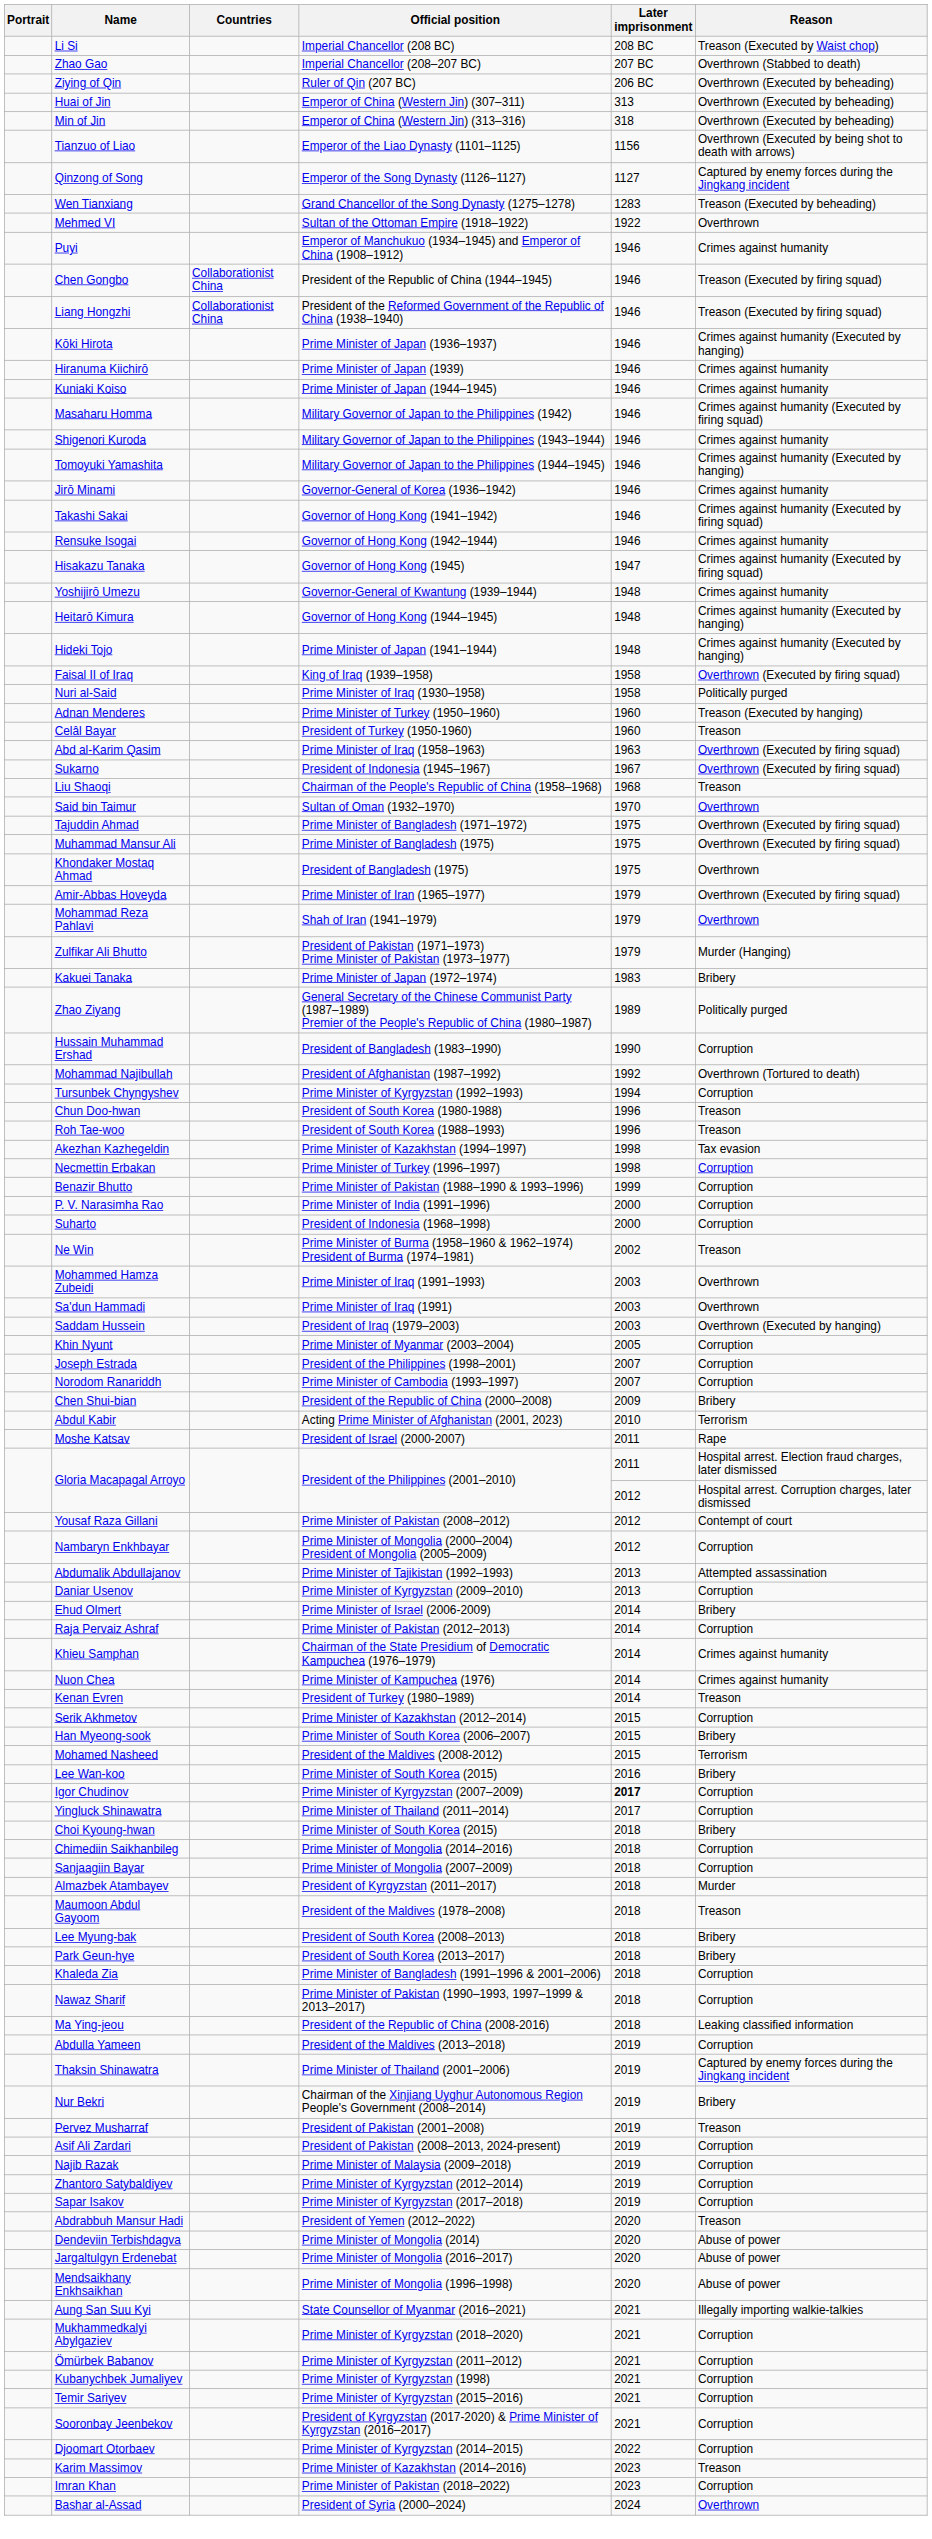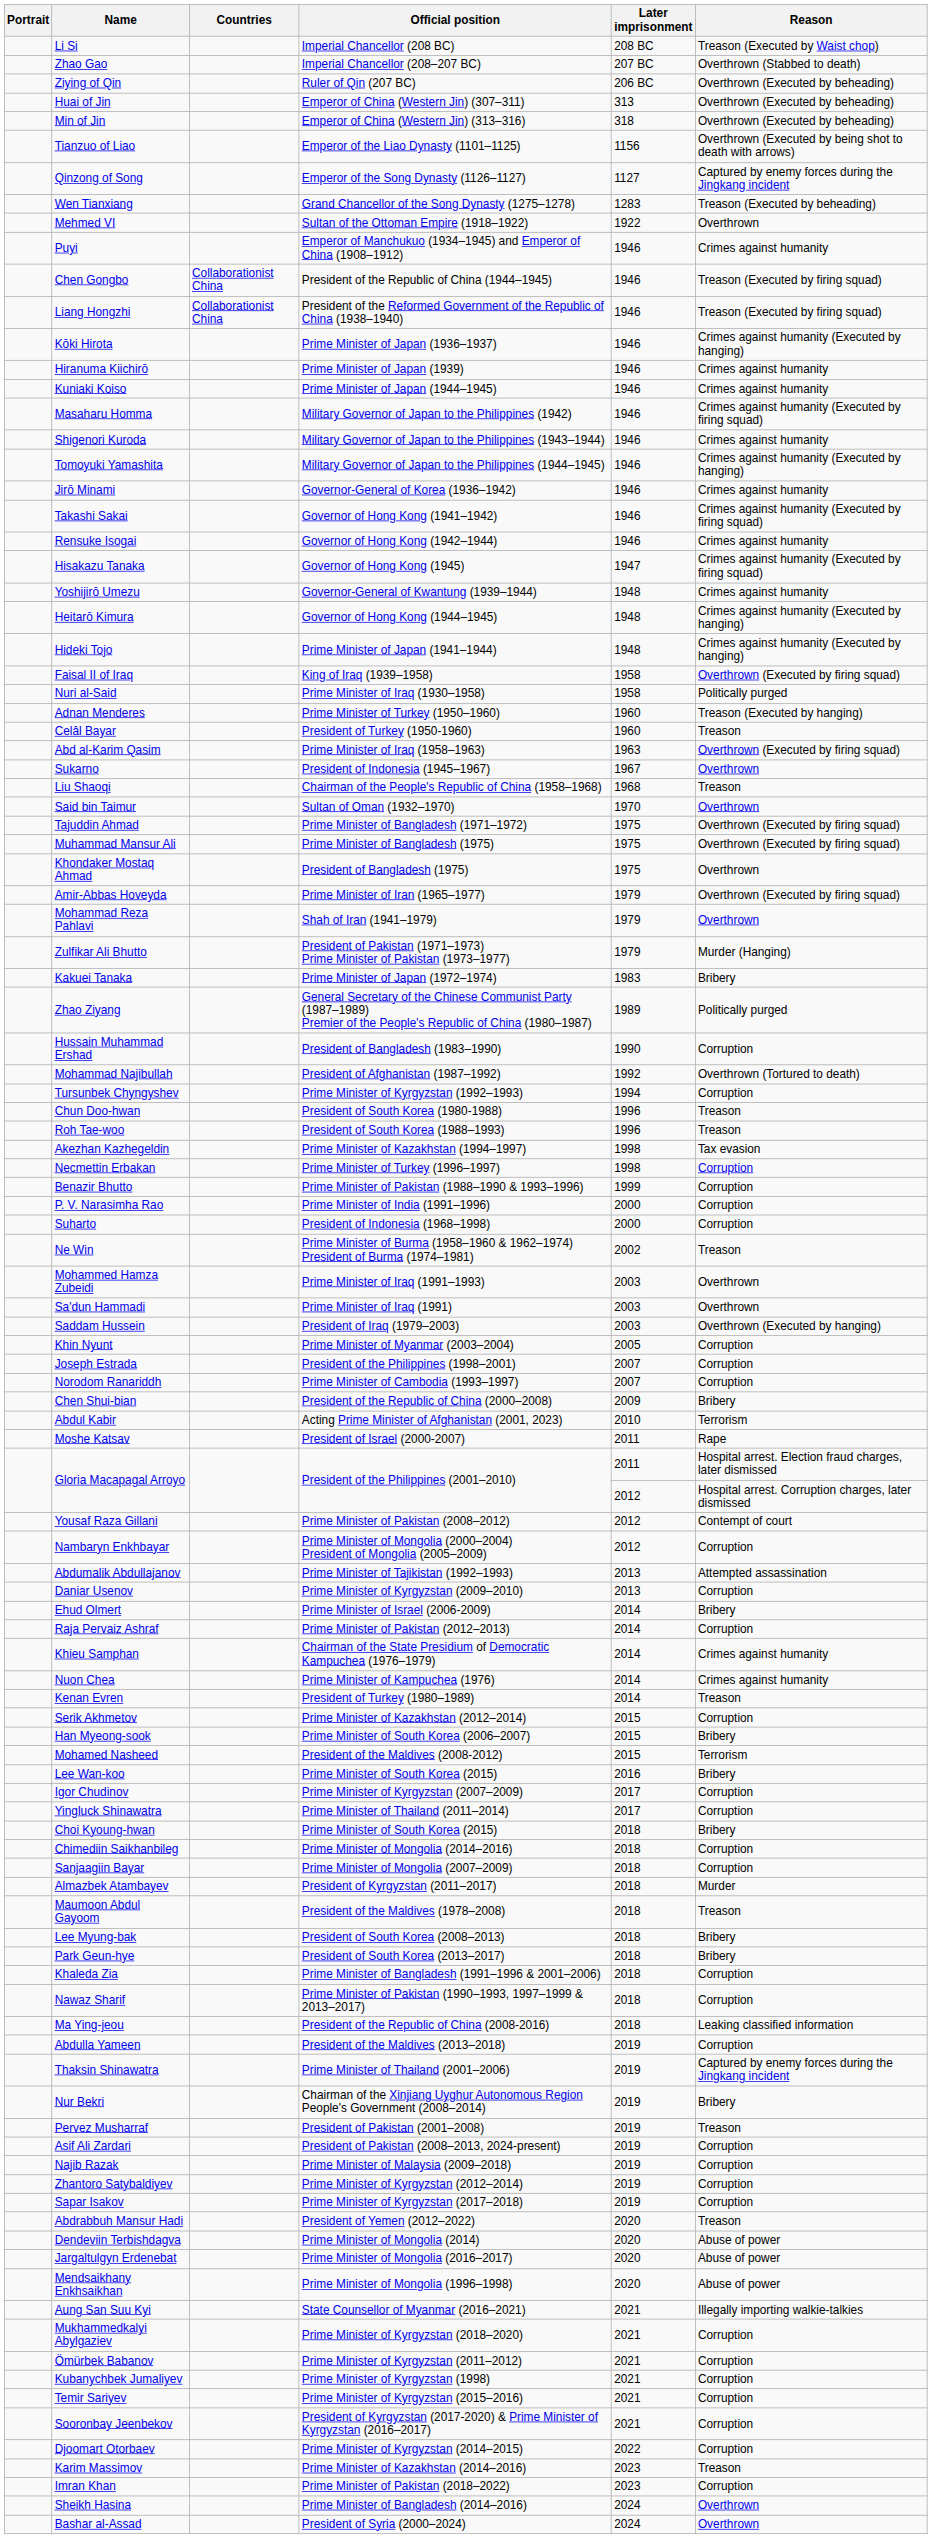Sukarno | Reason: Overthrown (Executed by firing squad) -> Overthrown
Igor Chudinov | Later imprisonment: bold -> normal
+ row: Sheikh Hasina | Prime Minister of Bangladesh (2014–2016) | 2024 | Overthrown
